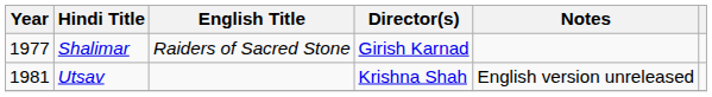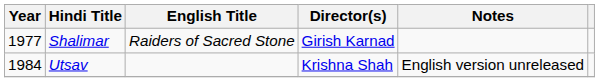Utsav | Year: 1981 -> 1984
